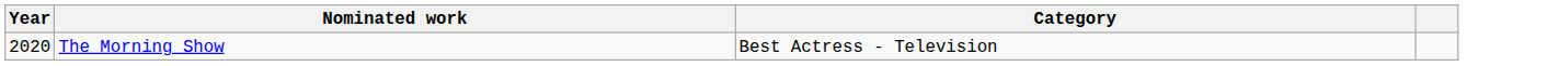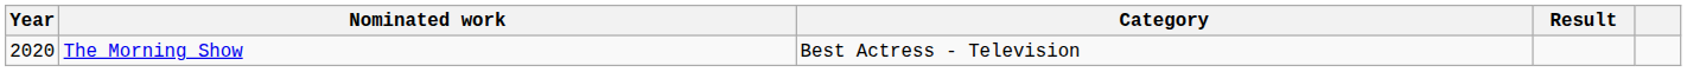+ column: Result
